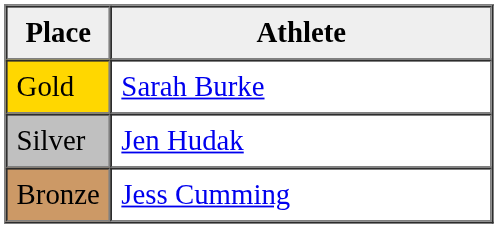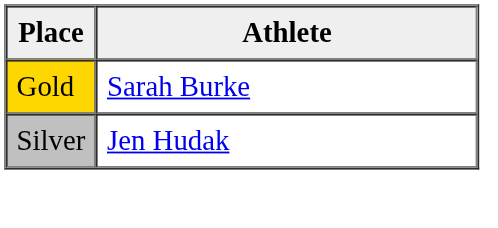- row: Bronze | Jess Cumming
